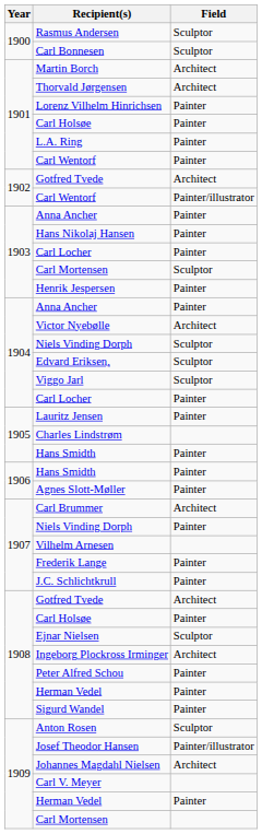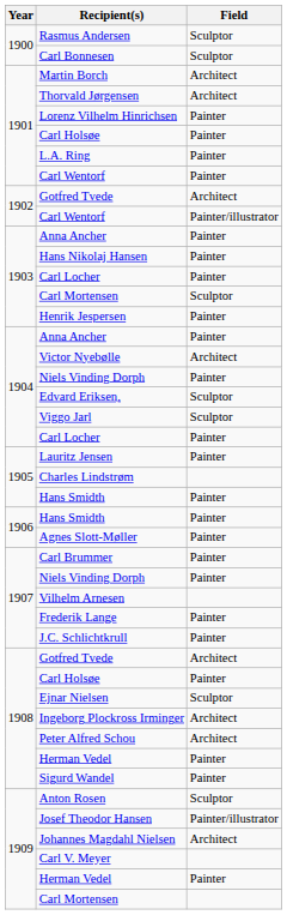1904 / Niels Vinding Dorph | Field: Sculptor -> Painter
Carl Brummer | Field: Architect -> Painter
Peter Alfred Schou | Field: Painter -> Architect
